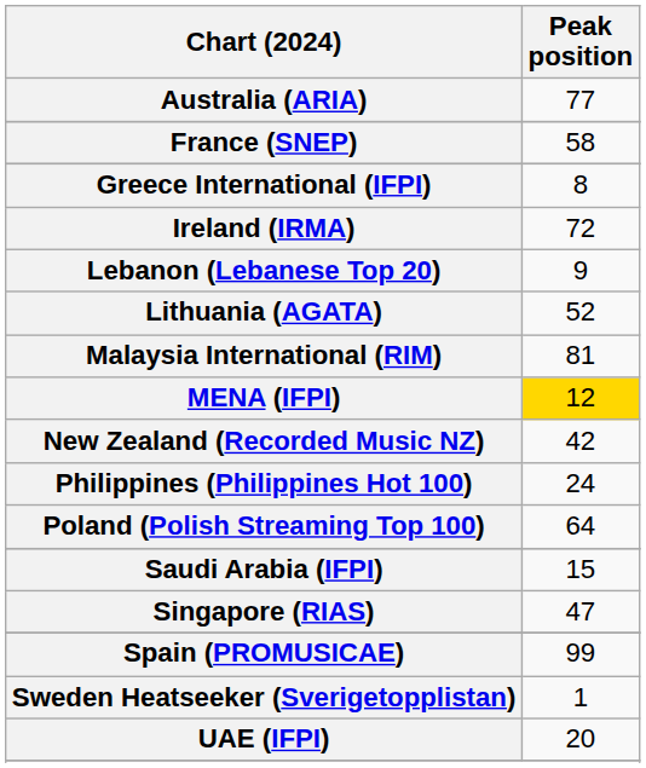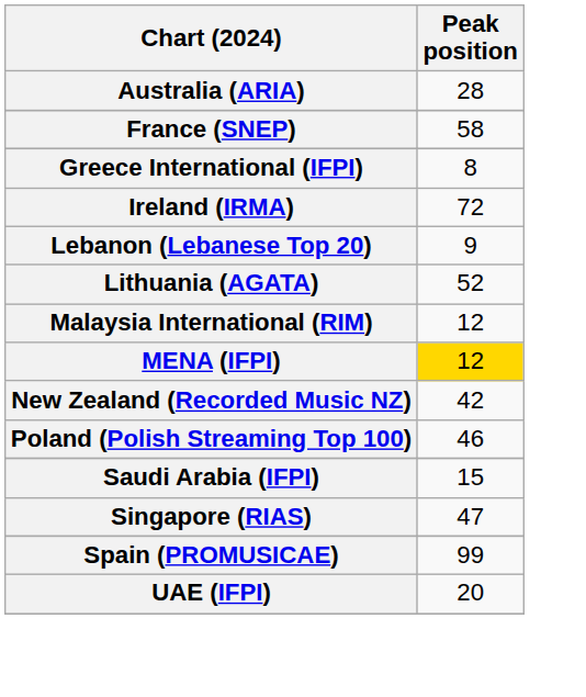Australia (ARIA) | Peak position: 77 -> 28
Malaysia International (RIM) | Peak position: 81 -> 12
- row: Philippines (Philippines Hot 100) | 24
Poland (Polish Streaming Top 100) | Peak position: 64 -> 46
- row: Sweden Heatseeker (Sverigetopplistan) | 1
